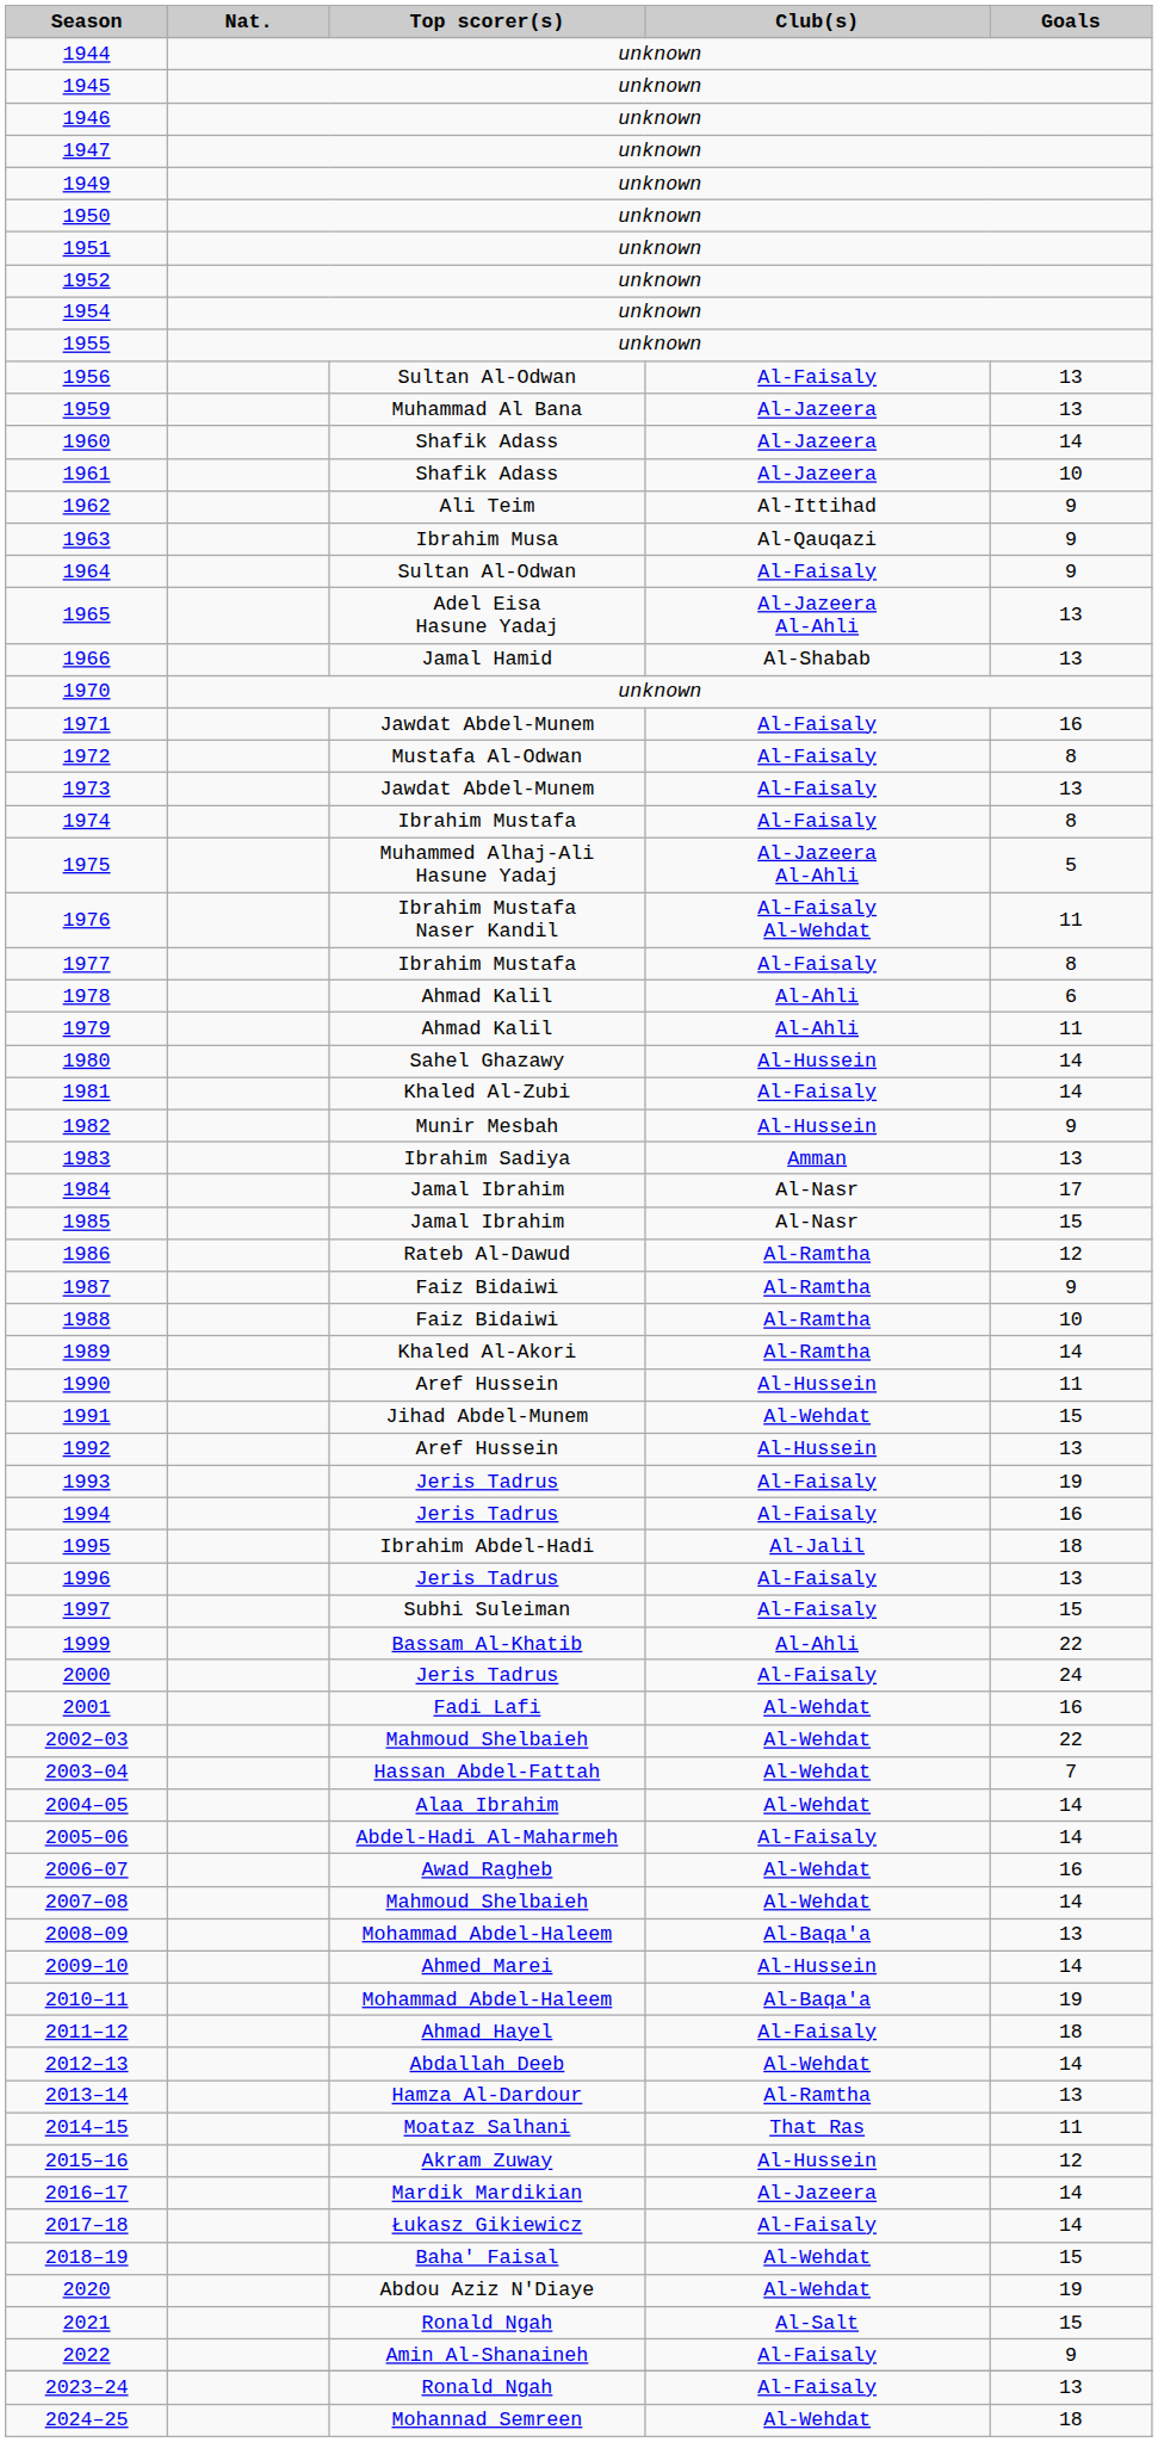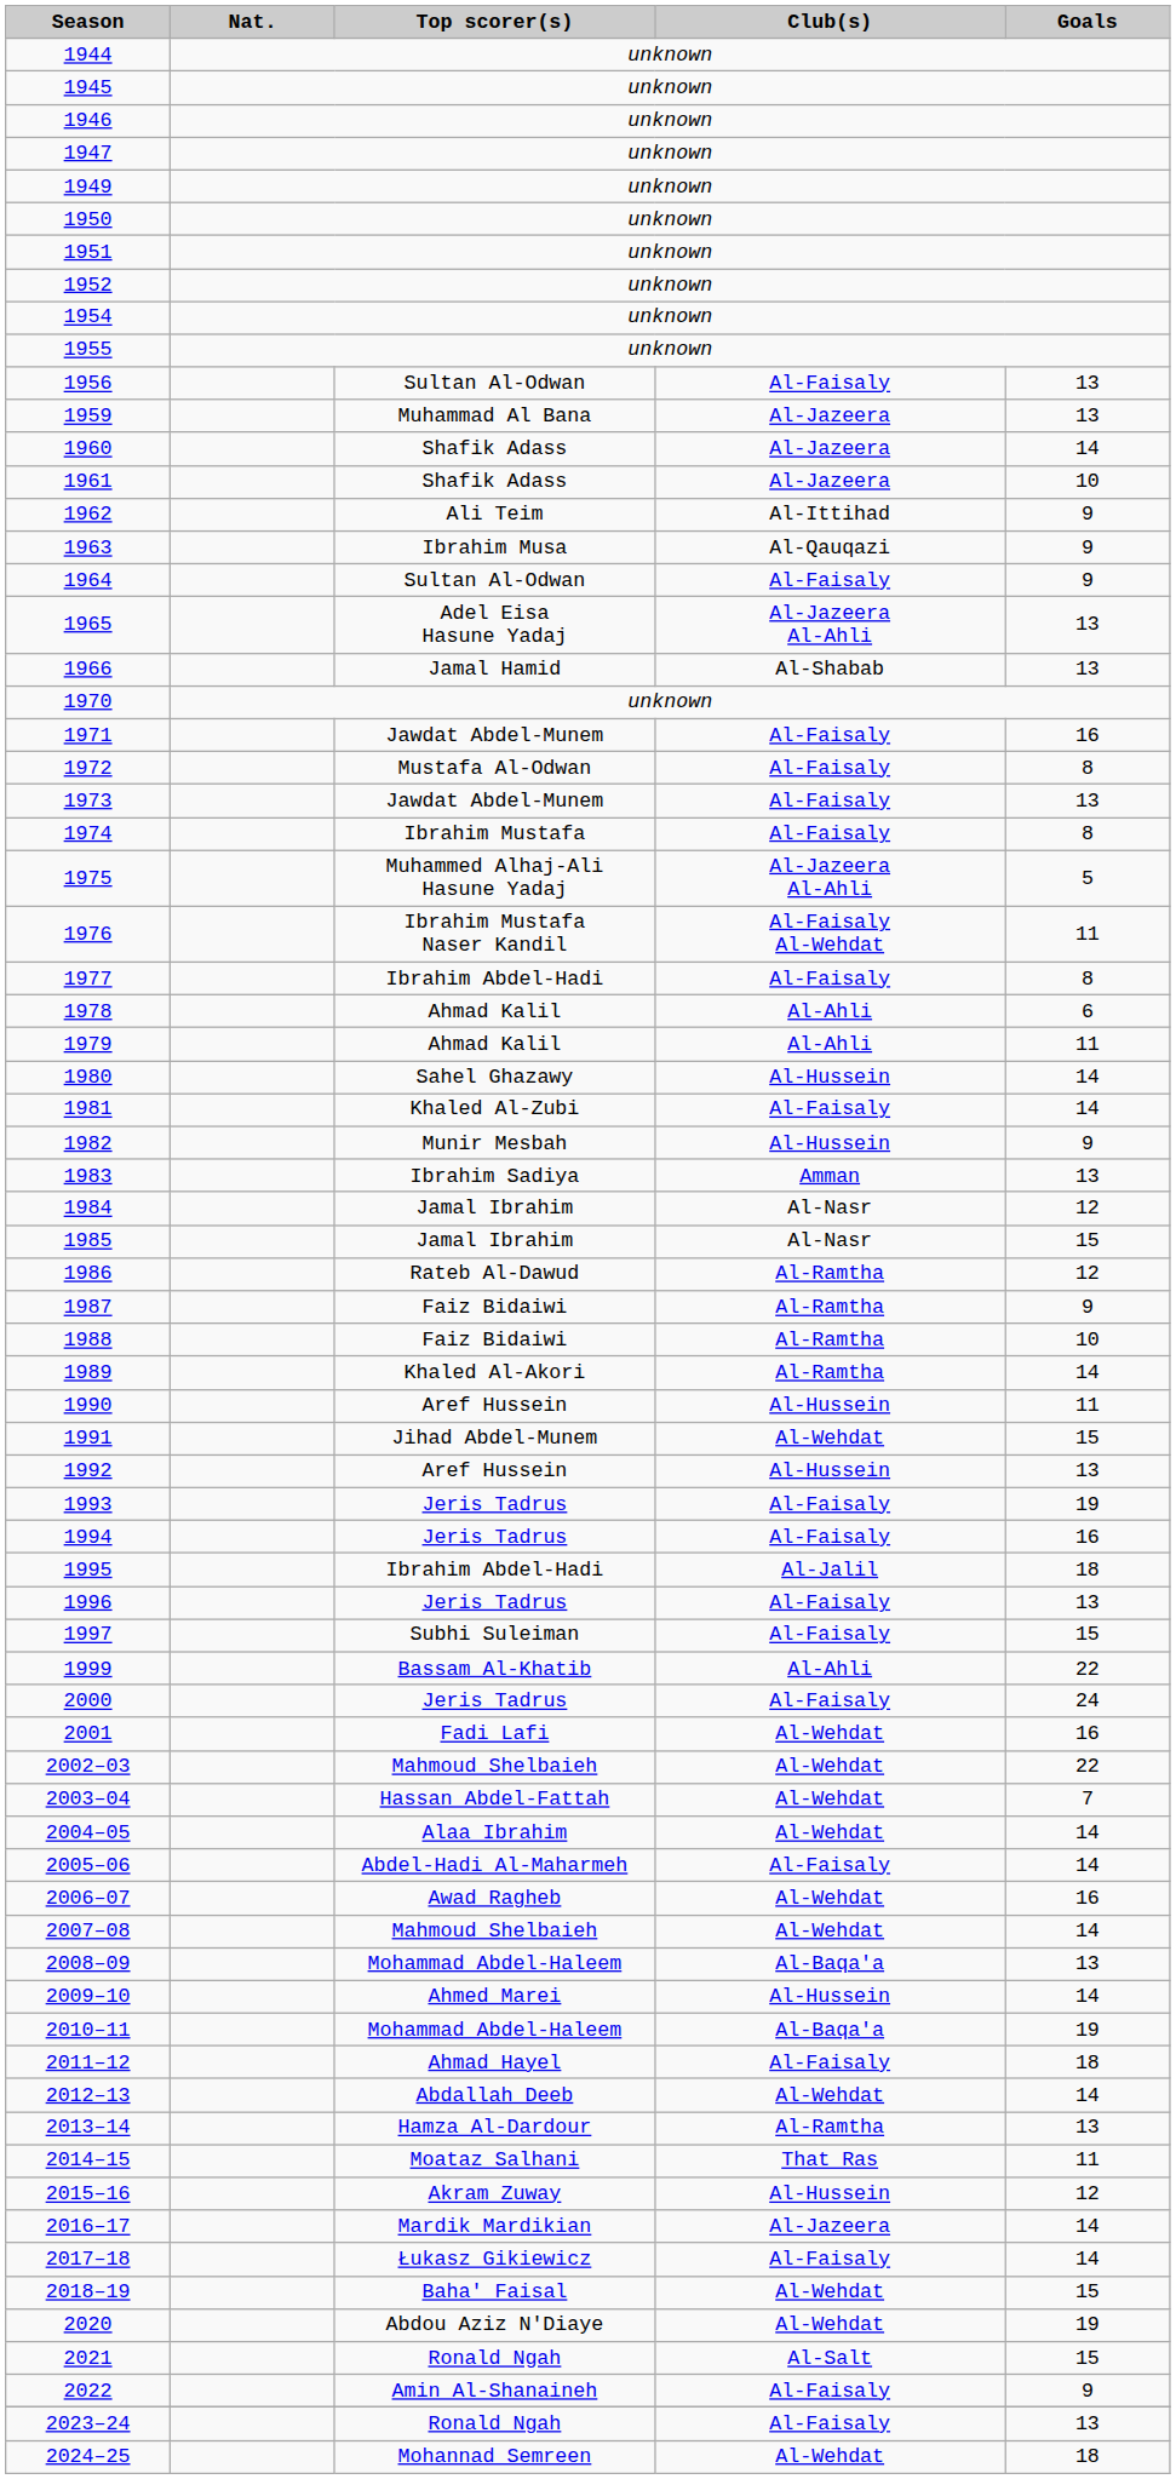1977 | Top scorer(s): Ibrahim Mustafa -> Ibrahim Abdel-Hadi
1984 | Goals: 17 -> 12
